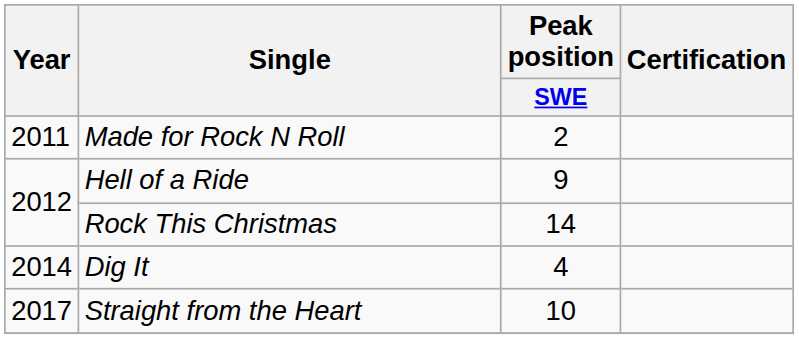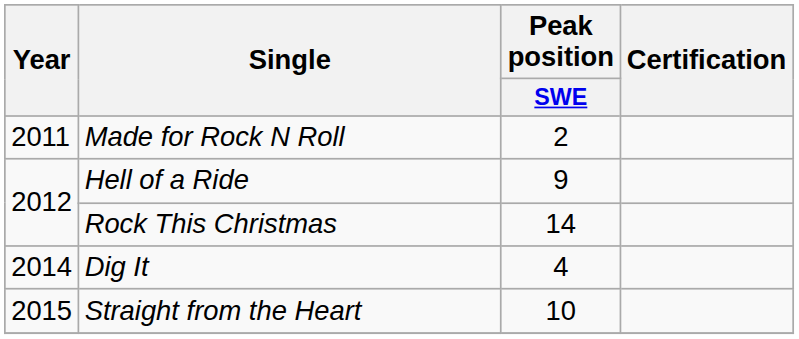Straight from the Heart | Year: 2017 -> 2015
